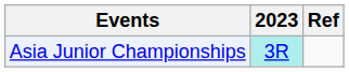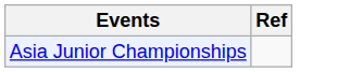- column: 2023 | 3R
